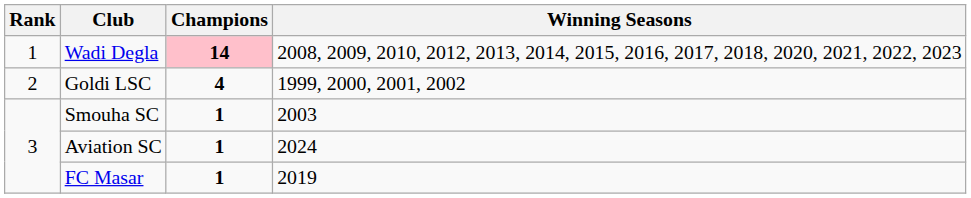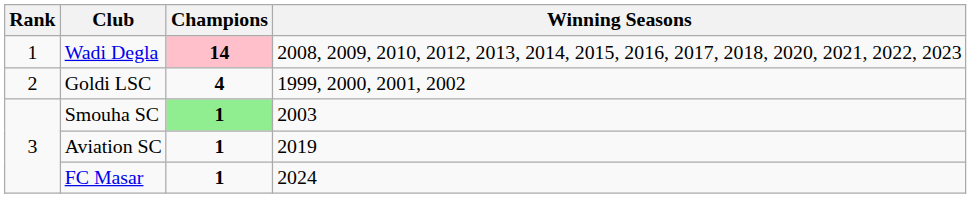Smouha SC | Champions: no background -> lightgreen background
Aviation SC | Winning Seasons: 2024 -> 2019
FC Masar | Winning Seasons: 2019 -> 2024
